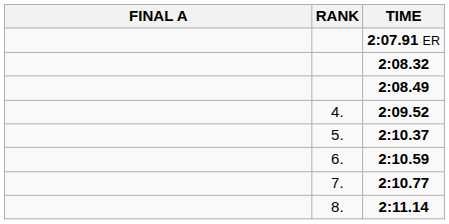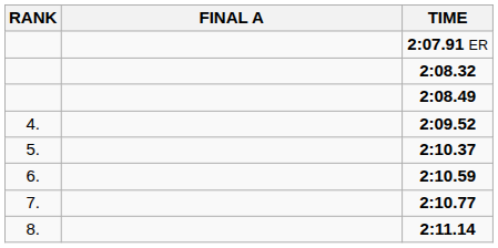columns swapped: RANK <-> FINAL A
